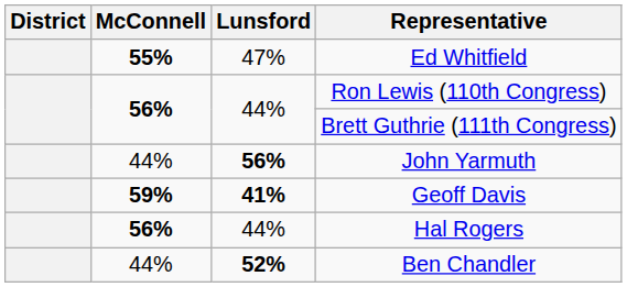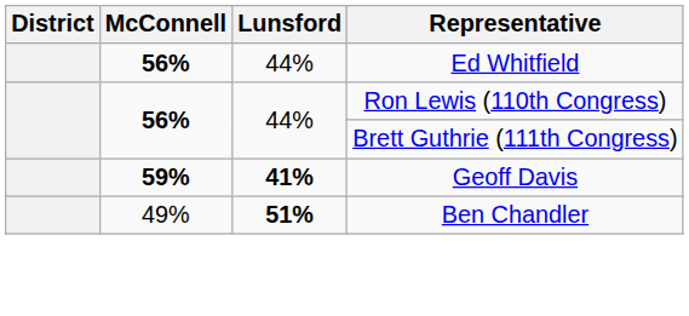Ed Whitfield | McConnell: 55% -> 56%
Ed Whitfield | Lunsford: 47% -> 44%
- row: 44% | 56% | John Yarmuth
- row: 56% | 44% | Hal Rogers
Ben Chandler | McConnell: 44% -> 49%
Ben Chandler | Lunsford: 52% -> 51%
